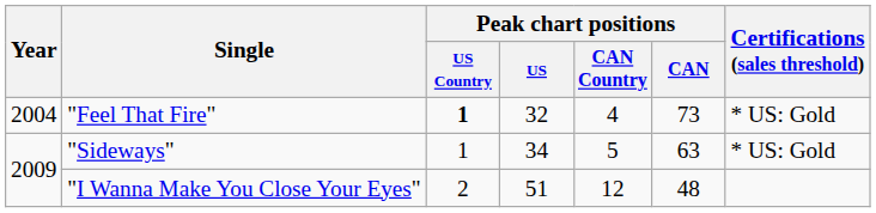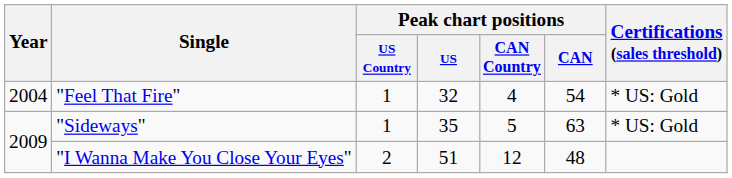"Feel That Fire" | Peak chart positions / US Country: bold -> normal
"Feel That Fire" | Peak chart positions / CAN: 73 -> 54
"Sideways" | Peak chart positions / US: 34 -> 35
